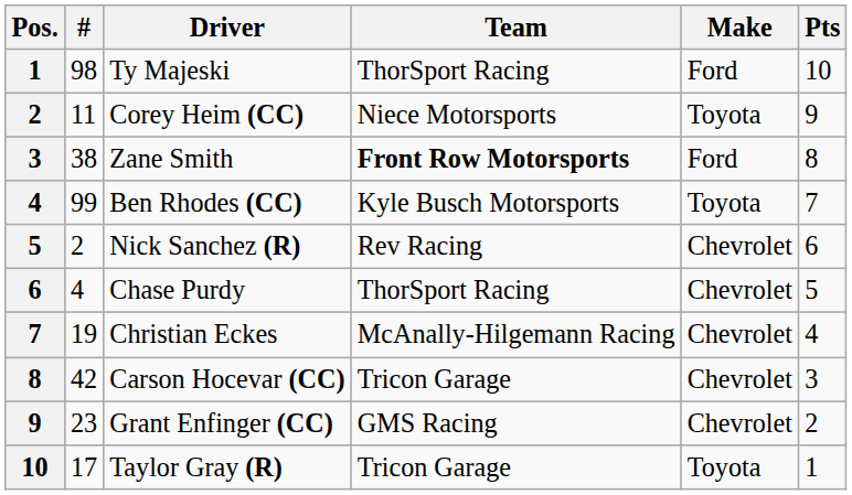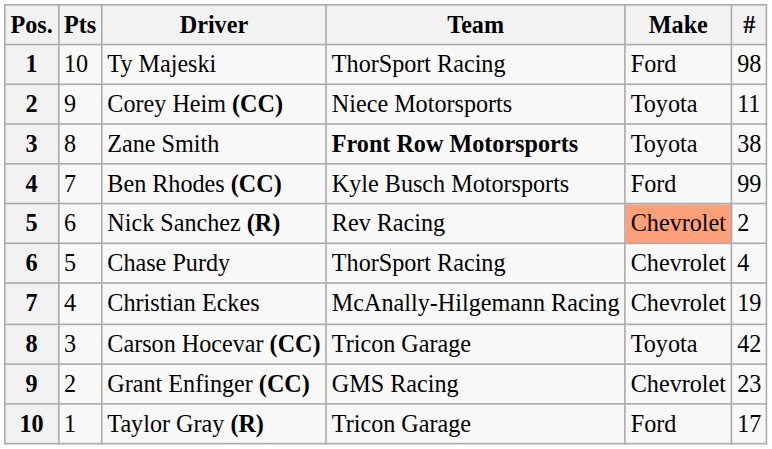columns swapped: # <-> Pts
Zane Smith | Make: Ford -> Toyota
Ben Rhodes (CC) | Make: Toyota -> Ford
Nick Sanchez (R) | Make: no background -> lightsalmon background
Carson Hocevar (CC) | Make: Chevrolet -> Toyota
Taylor Gray (R) | Make: Toyota -> Ford
